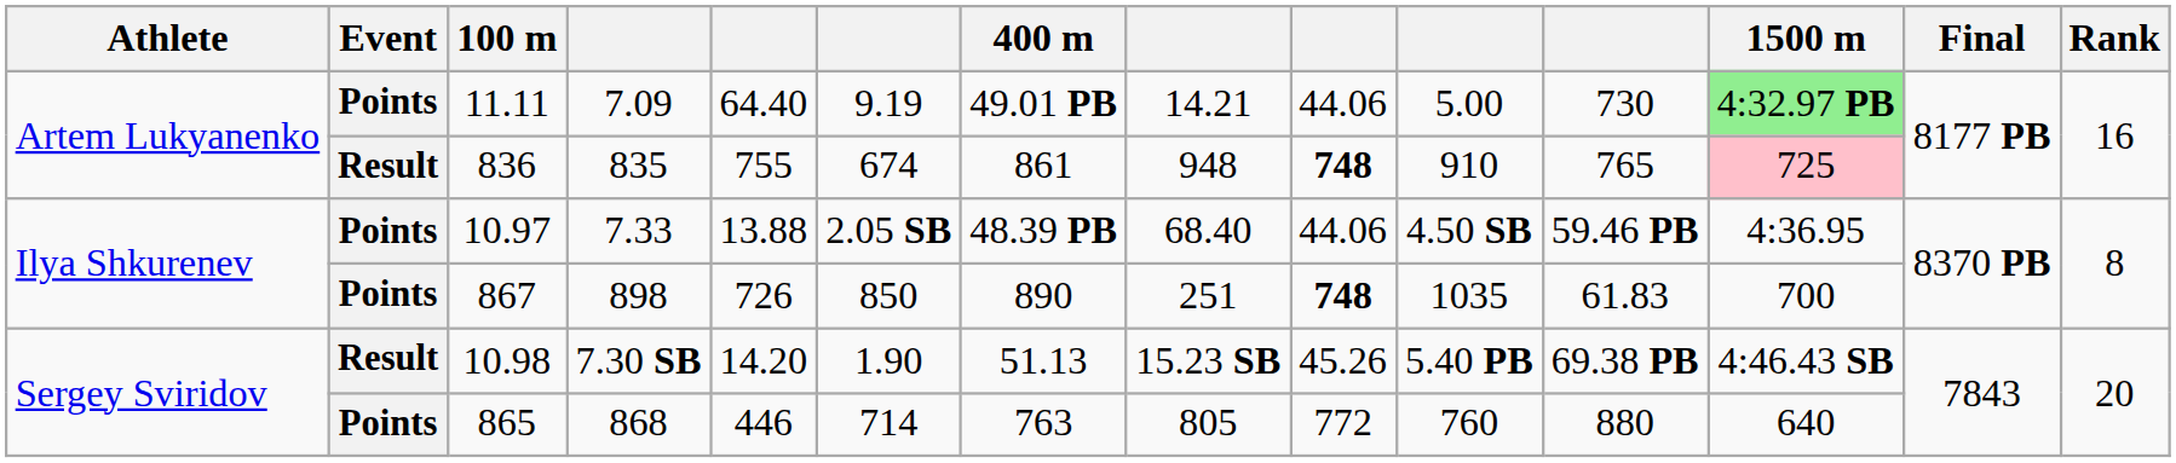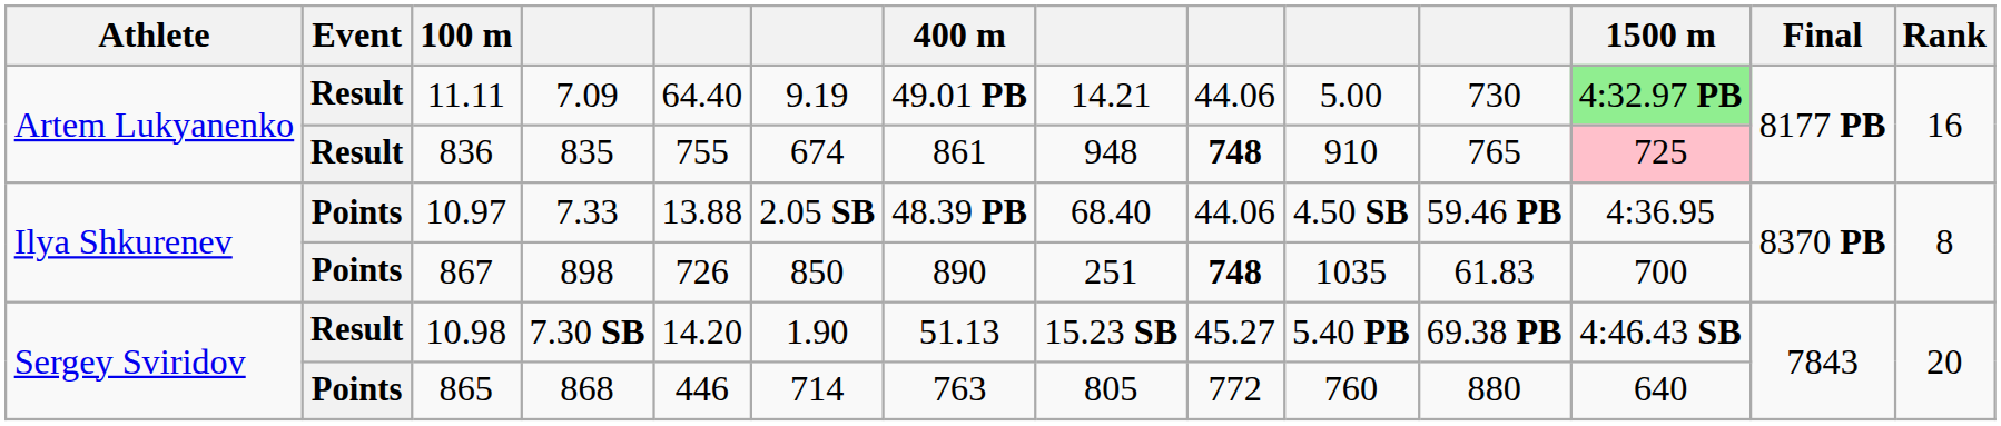11.11 | Event: Points -> Result
10.98 | column 9: 45.26 -> 45.27
